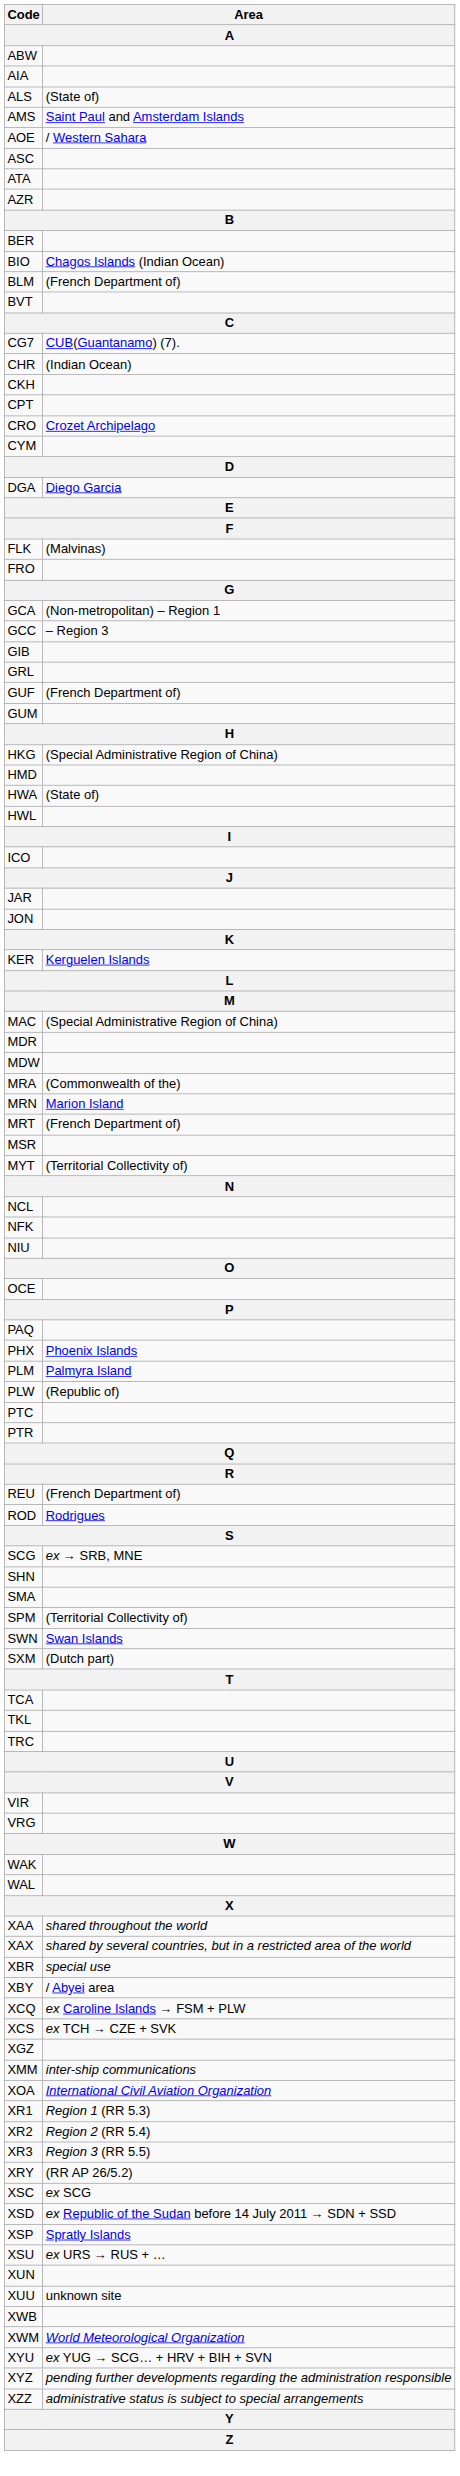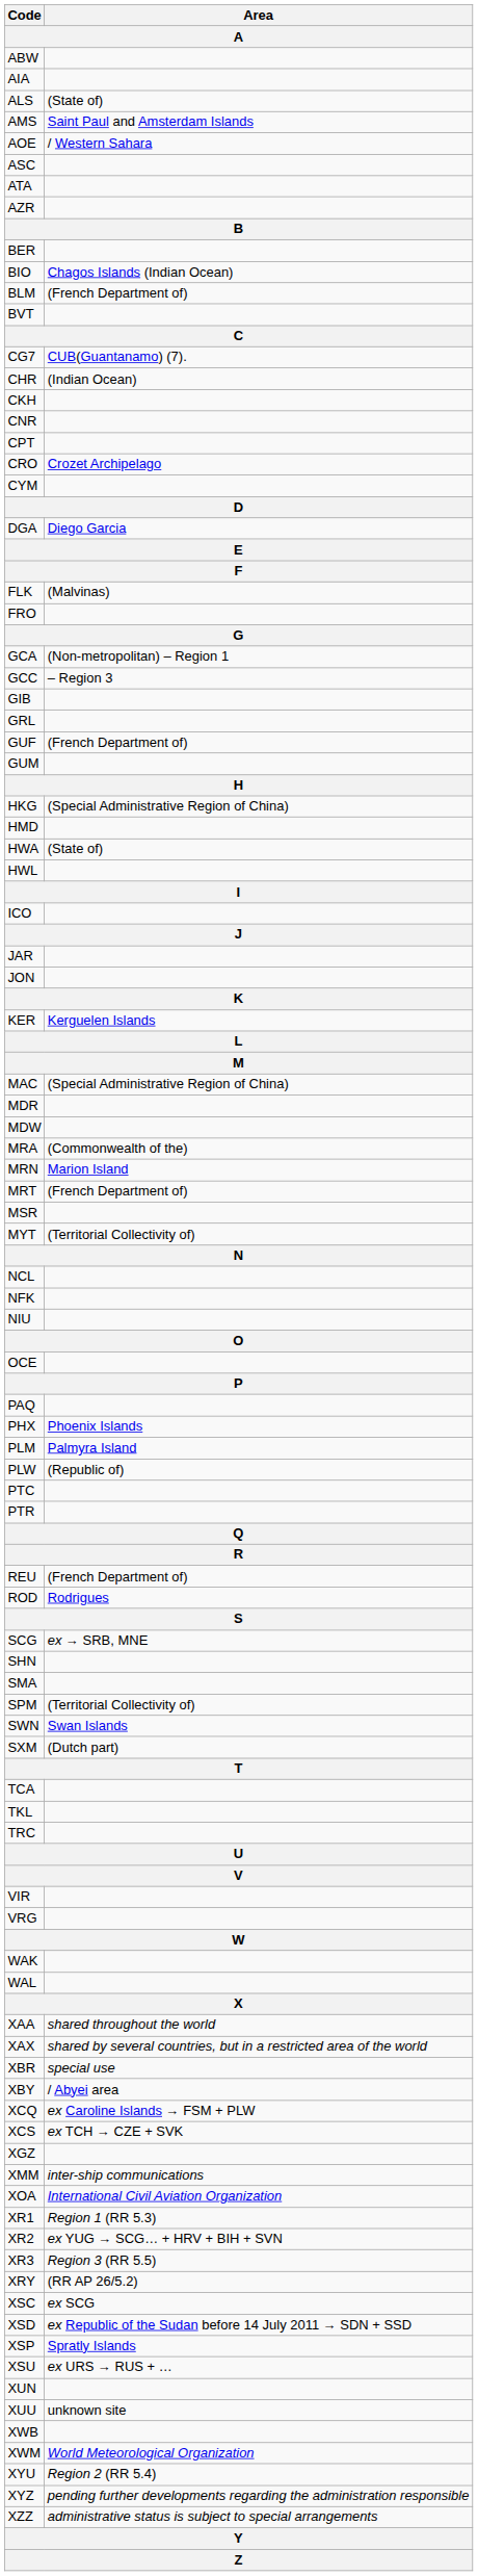+ row: CNR
XR2 | Area: Region 2 (RR 5.4) -> ex YUG → SCG… + HRV + BIH + SVN
XYU | Area: ex YUG → SCG… + HRV + BIH + SVN -> Region 2 (RR 5.4)
